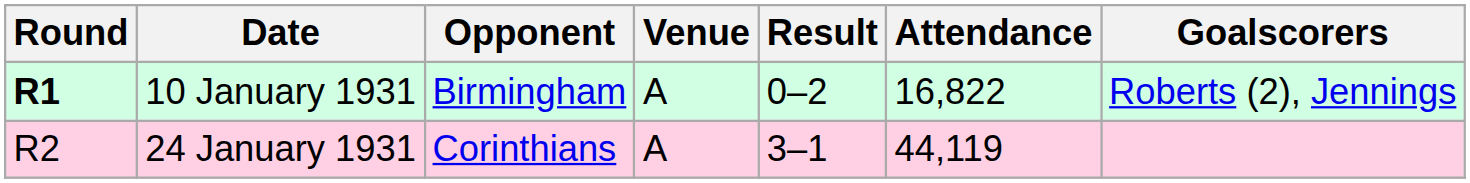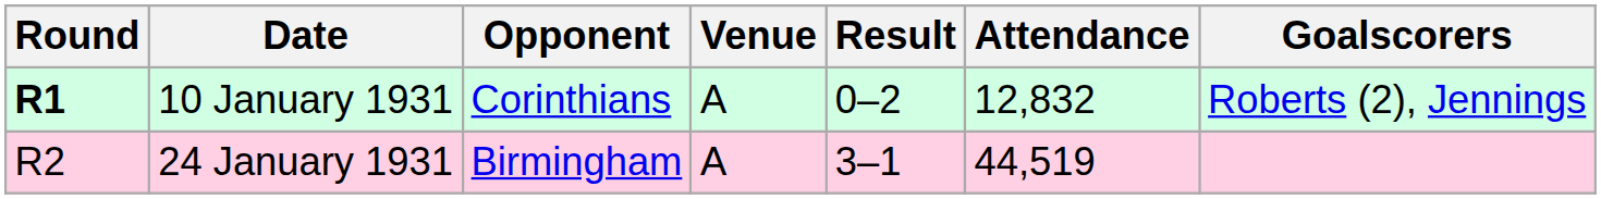10 January 1931 | Opponent: Birmingham -> Corinthians
10 January 1931 | Attendance: 16,822 -> 12,832
24 January 1931 | Opponent: Corinthians -> Birmingham
24 January 1931 | Attendance: 44,119 -> 44,519
